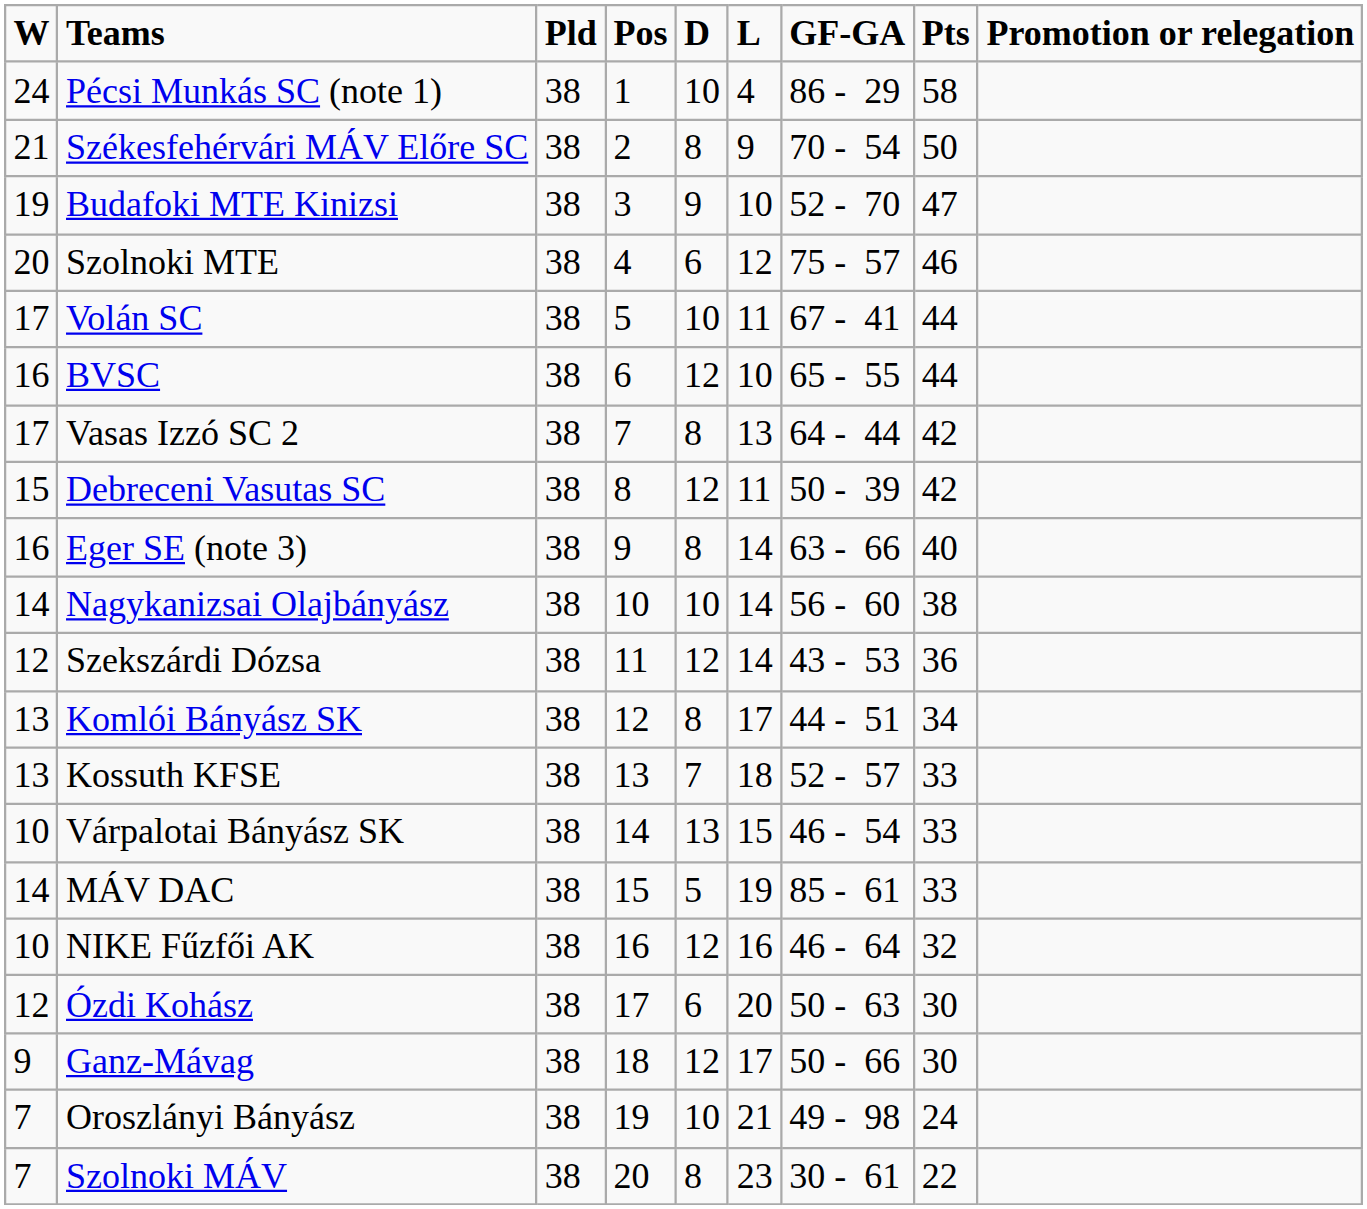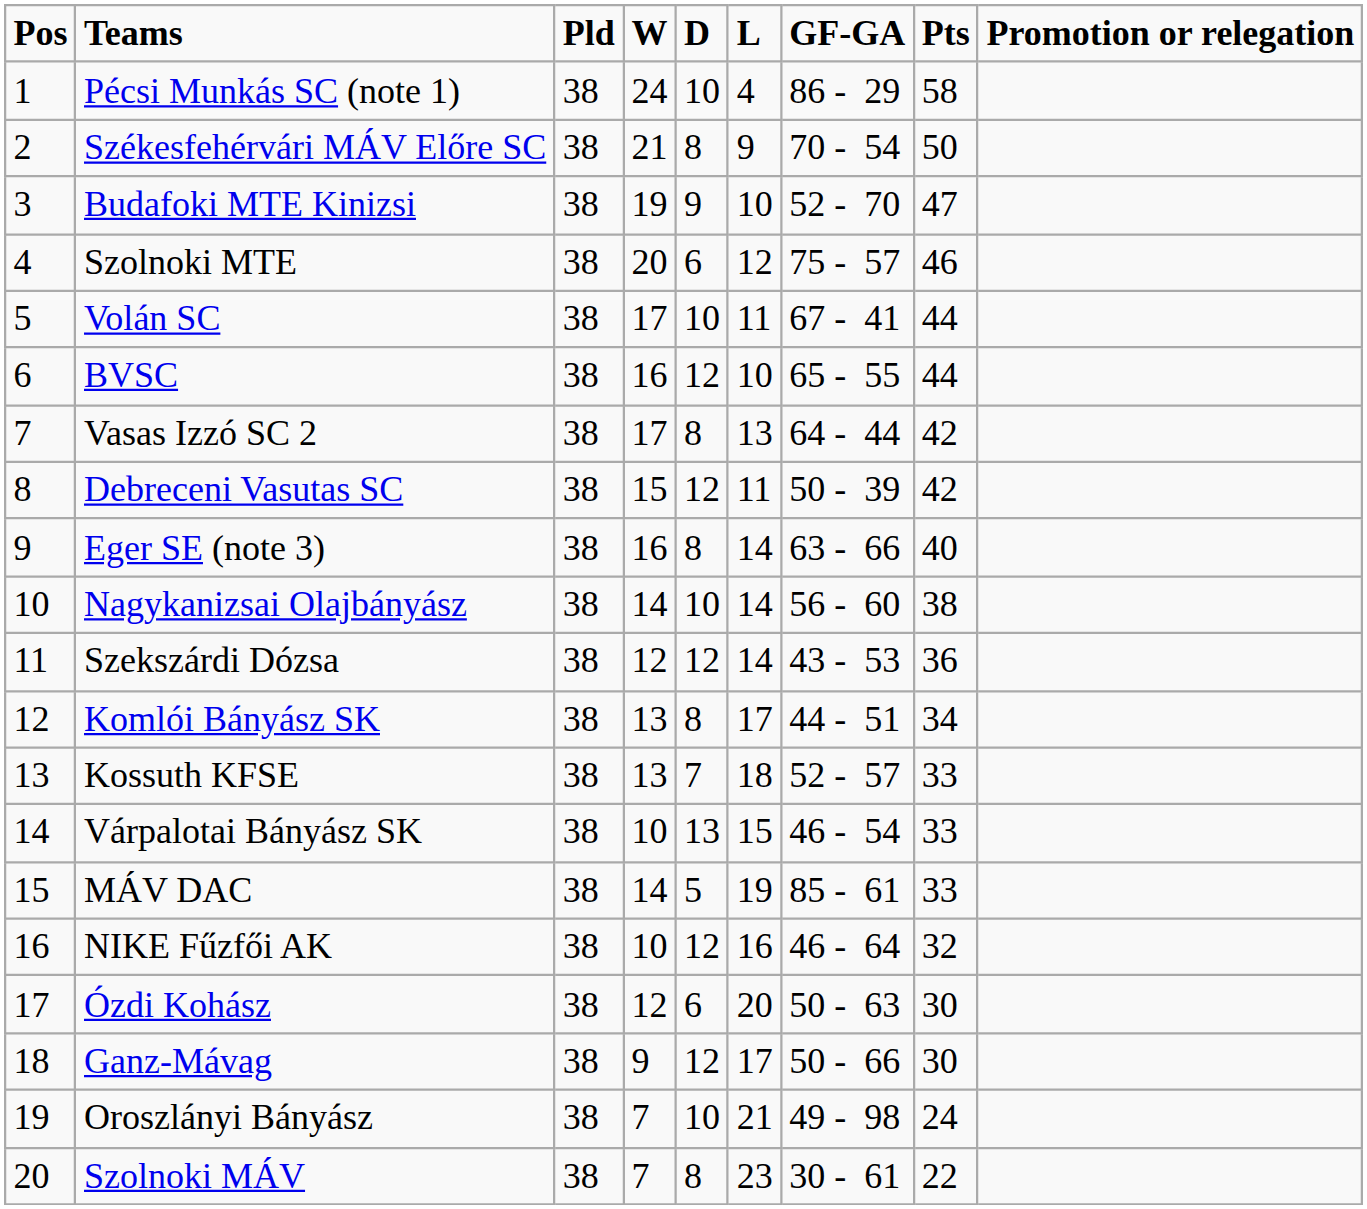columns swapped: Pos <-> W
